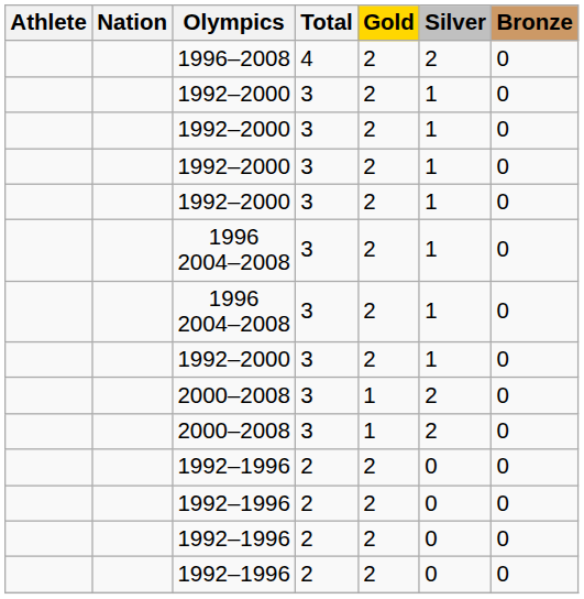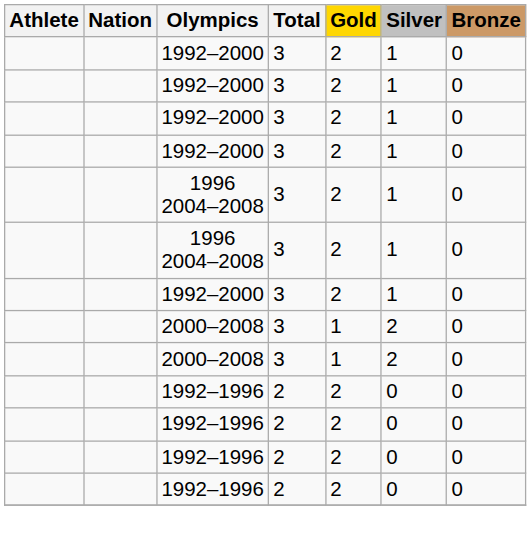- row: 1996–2008 | 4 | 2 | 2 | 0
